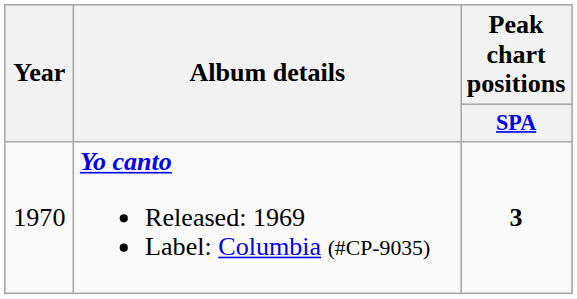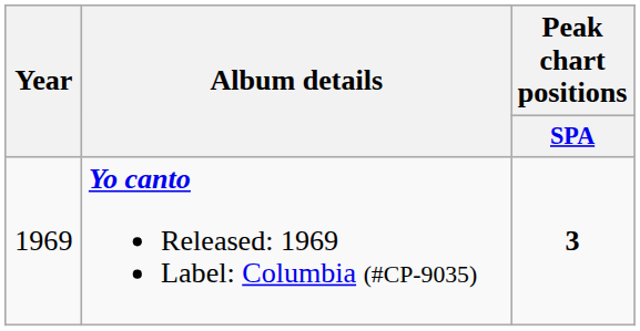Yo canto Released: 1969 Label: Columbia (#CP-9035) | Year: 1970 -> 1969
